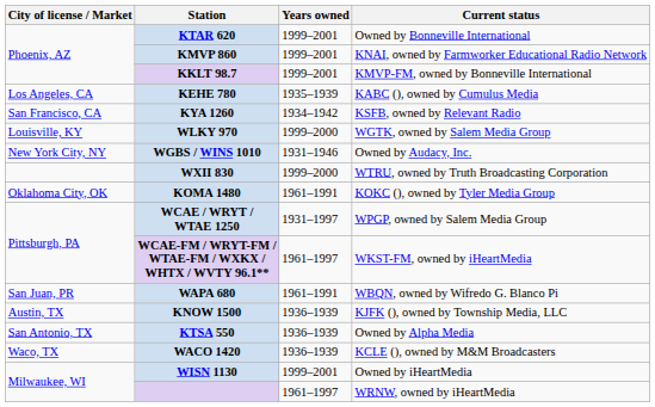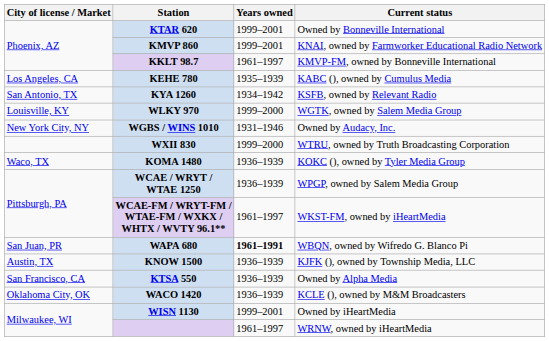KKLT 98.7 | Years owned: 1999–2001 -> 1961–1997
KYA 1260 | City of license / Market: San Francisco, CA -> San Antonio, TX
KOMA 1480 | City of license / Market: Oklahoma City, OK -> Waco, TX
KOMA 1480 | Years owned: 1961–1991 -> 1936–1939
WCAE / WRYT / WTAE 1250 | Years owned: 1931–1997 -> 1936–1939
WAPA 680 | Years owned: normal -> bold
KTSA 550 | City of license / Market: San Antonio, TX -> San Francisco, CA
WACO 1420 | City of license / Market: Waco, TX -> Oklahoma City, OK
